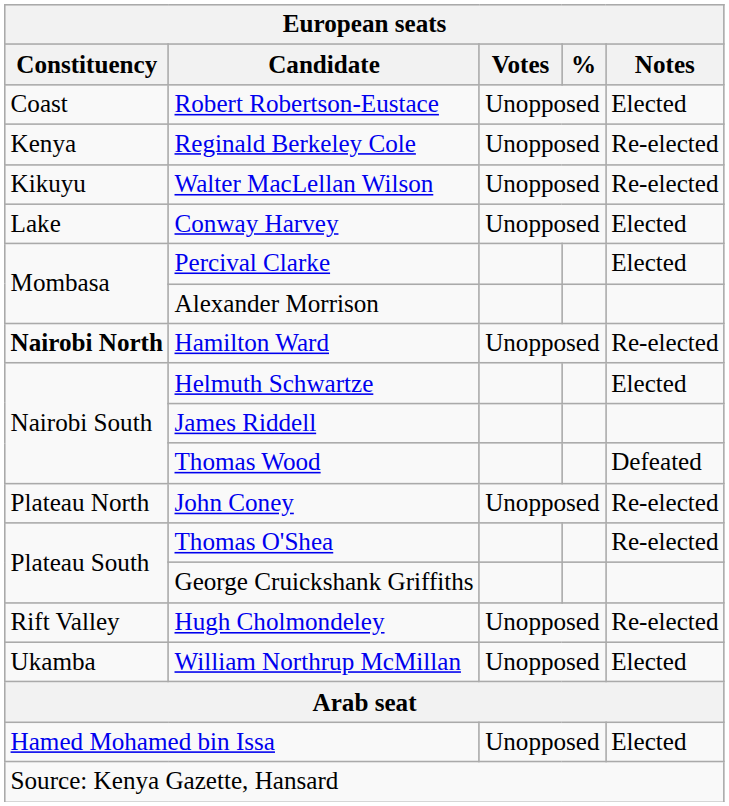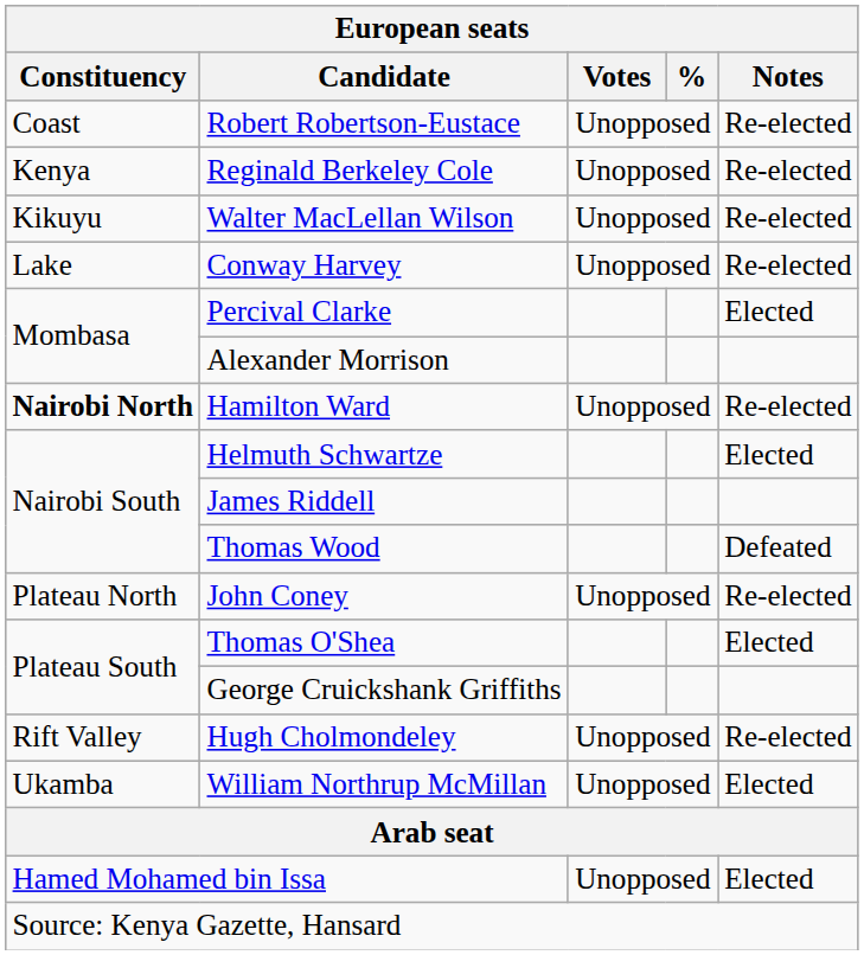Robert Robertson-Eustace | Notes: Elected -> Re-elected
Conway Harvey | Notes: Elected -> Re-elected
Thomas O'Shea | Notes: Re-elected -> Elected
